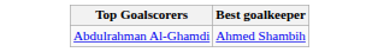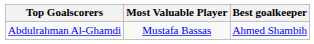+ column: Most Valuable Player | Mustafa Bassas
